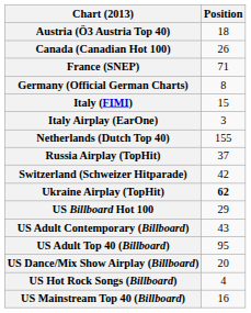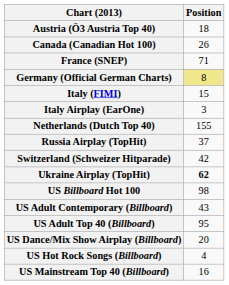Germany (Official German Charts) | Position: no background -> khaki background
US Billboard Hot 100 | Position: 29 -> 98
